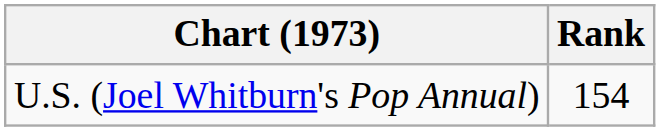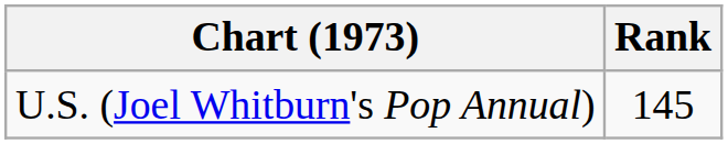U.S. (Joel Whitburn's Pop Annual) | Rank: 154 -> 145
